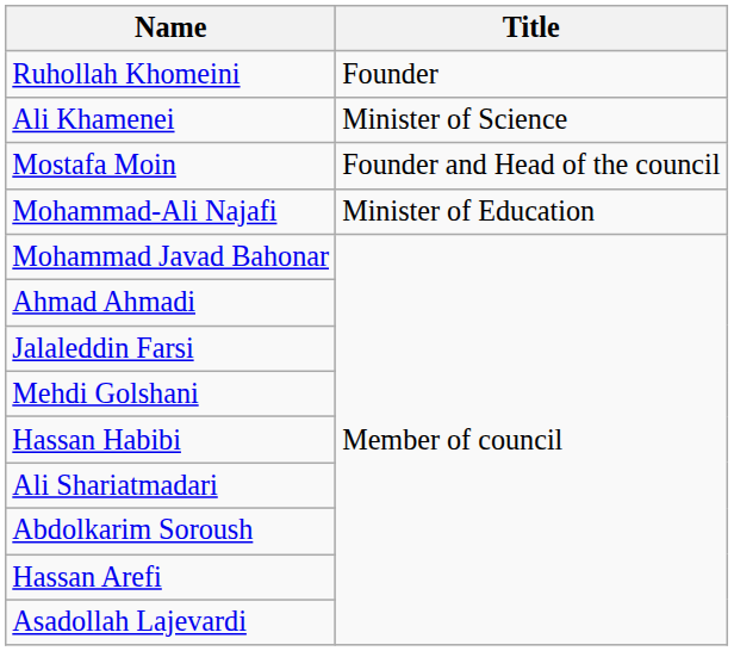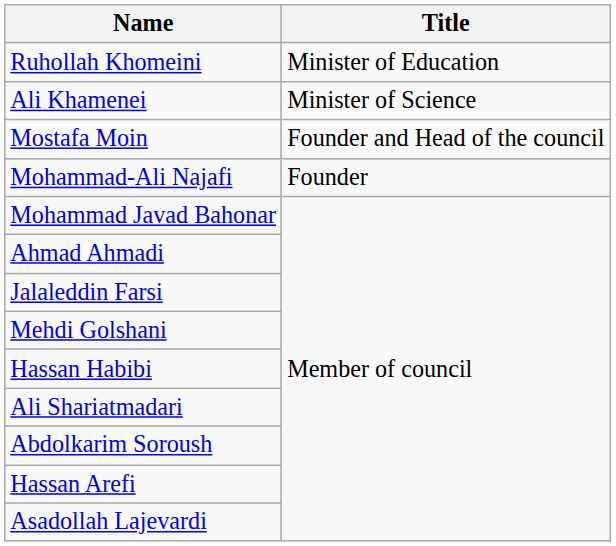Ruhollah Khomeini | Title: Founder -> Minister of Education
Mohammad-Ali Najafi | Title: Minister of Education -> Founder
